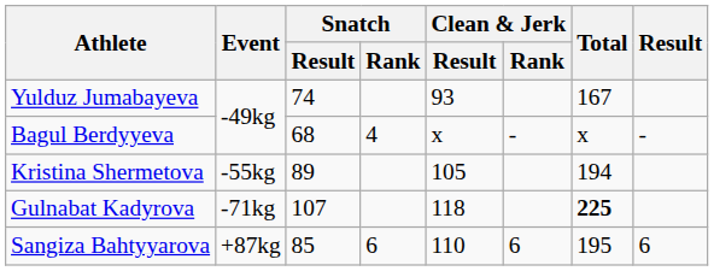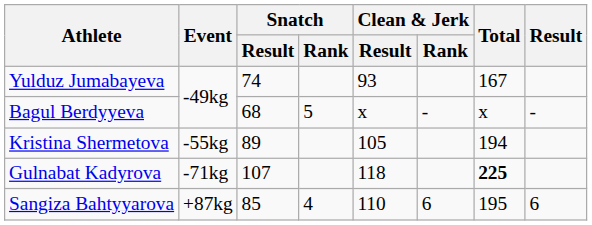Bagul Berdyyeva | Snatch / Rank: 4 -> 5
Sangiza Bahtyyarova | Snatch / Rank: 6 -> 4
